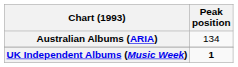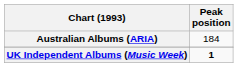Australian Albums (ARIA) | Peak position: 134 -> 184
